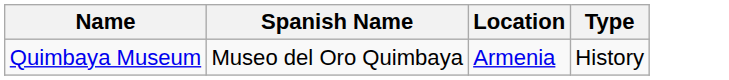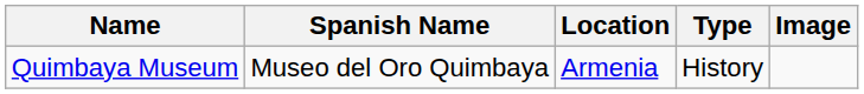+ column: Image
